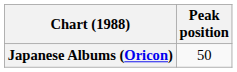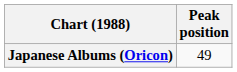Japanese Albums (Oricon) | Peak position: 50 -> 49
